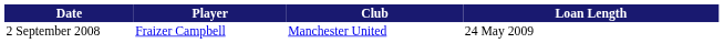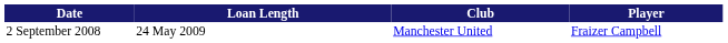columns swapped: Player <-> Loan Length
